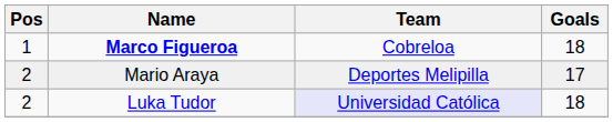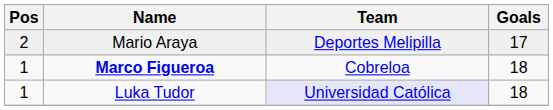rows swapped: Marco Figueroa <-> Mario Araya
Luka Tudor | Pos: 2 -> 1
